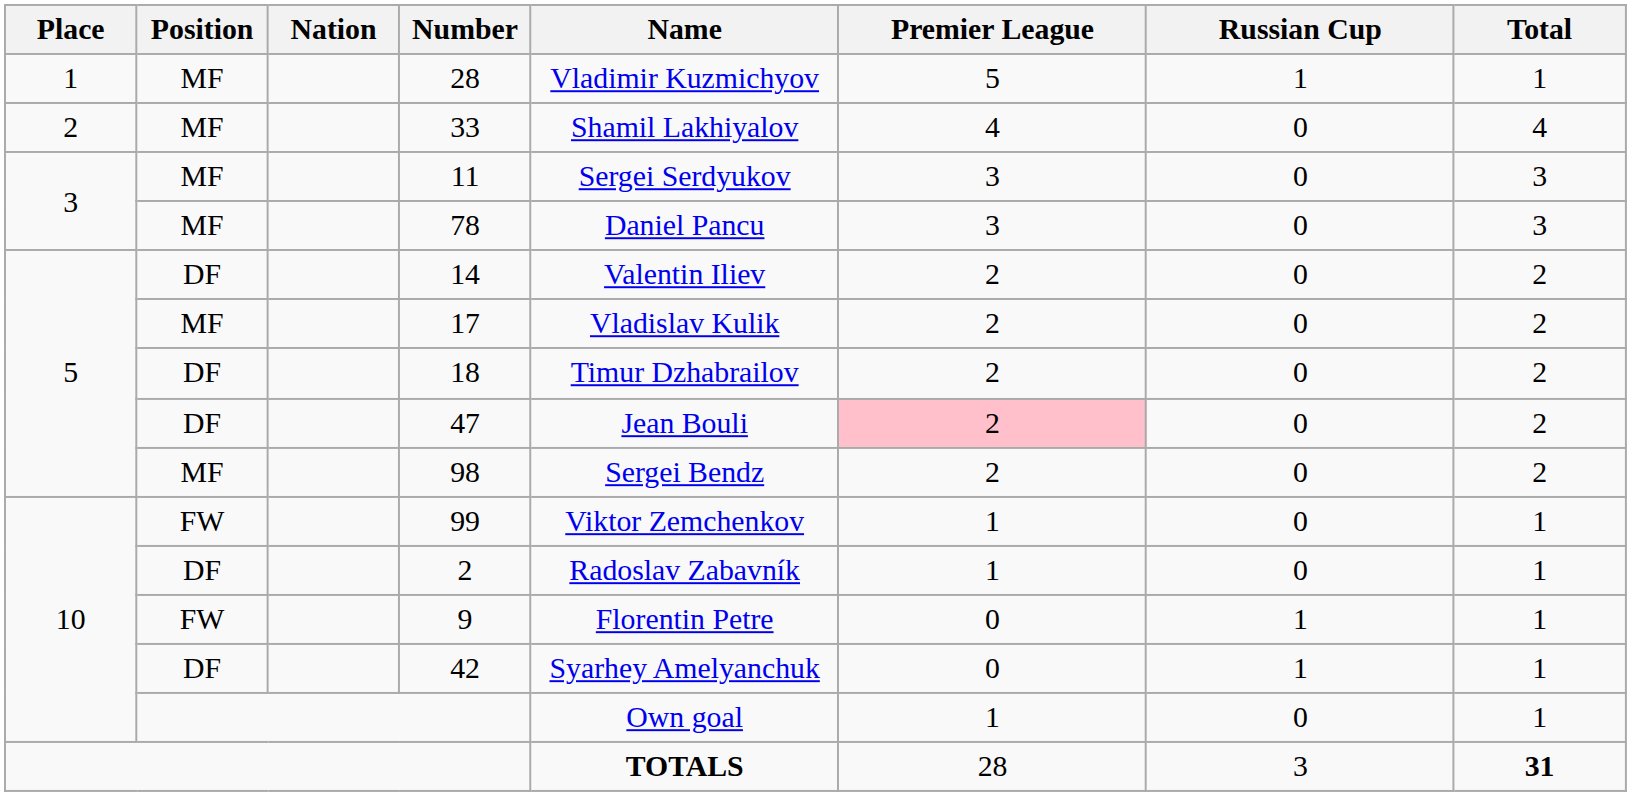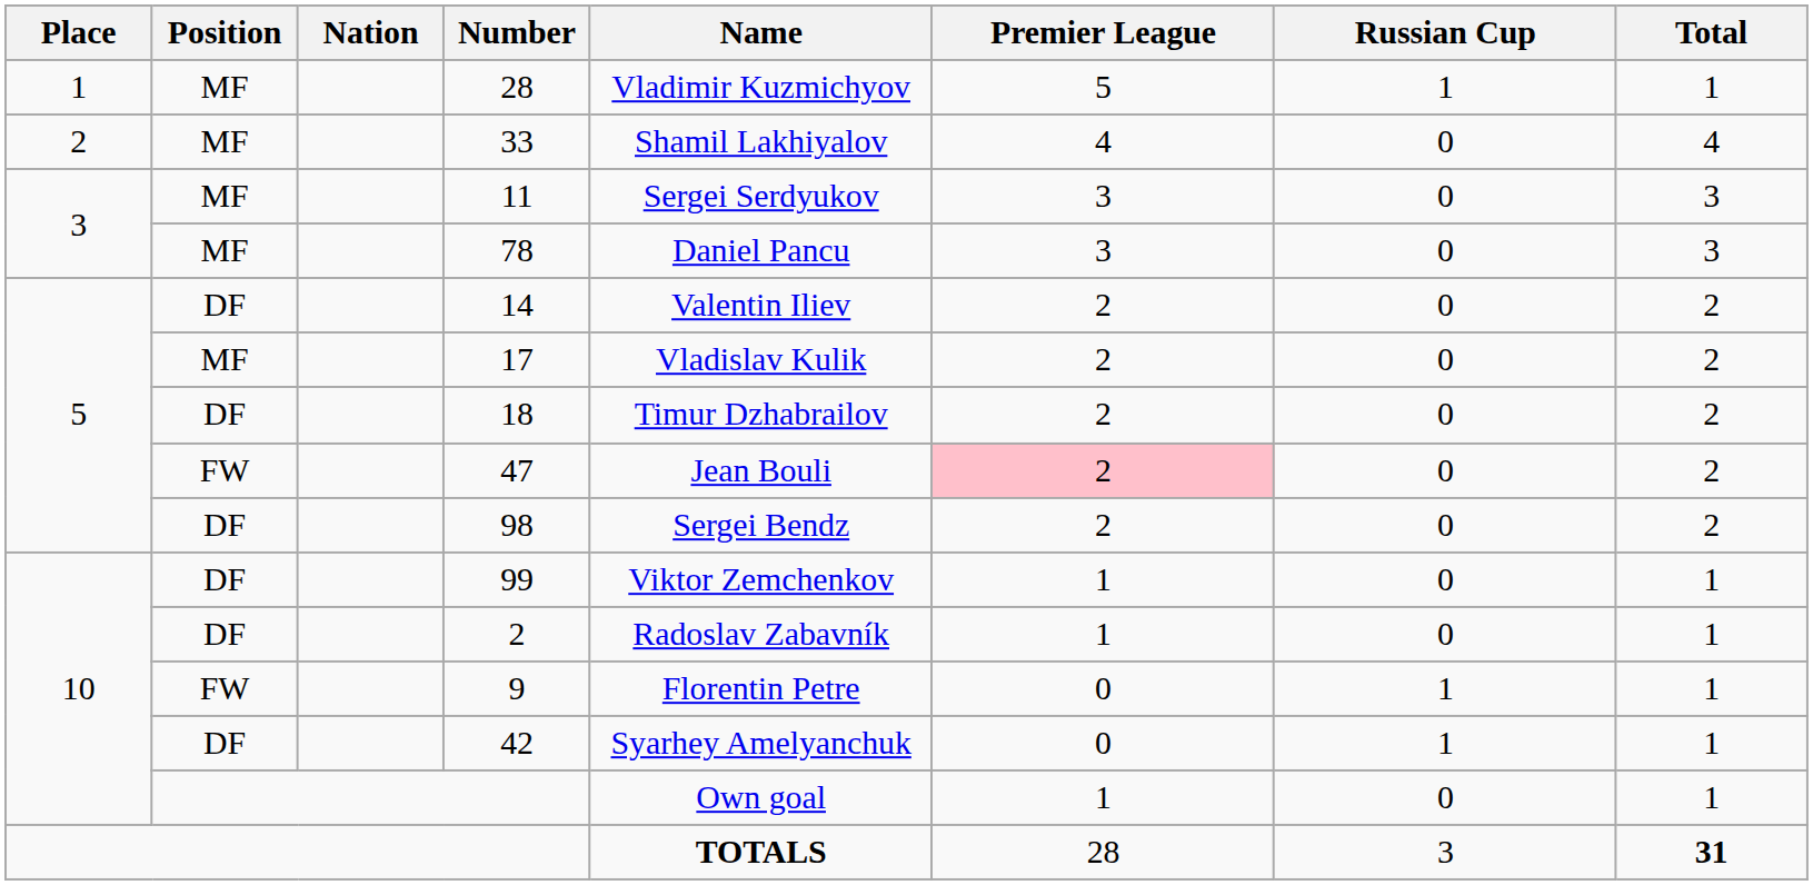47 | Position: DF -> FW
98 | Position: MF -> DF
99 | Position: FW -> DF
